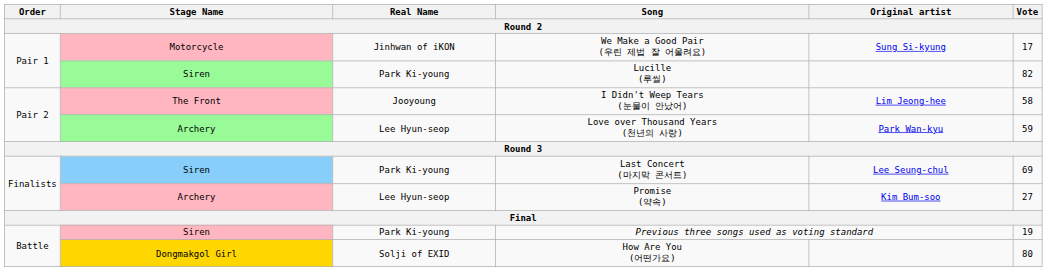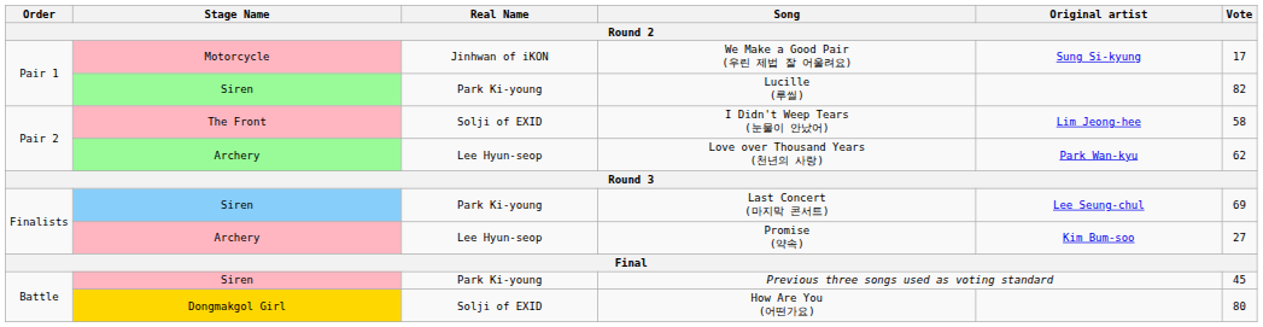I Didn't Weep Tears (눈물이 안났어) | Real Name: Jooyoung -> Solji of EXID
Love over Thousand Years (천년의 사랑) | Vote: 59 -> 62
Previous three songs used as voting standard | Vote: 19 -> 45
